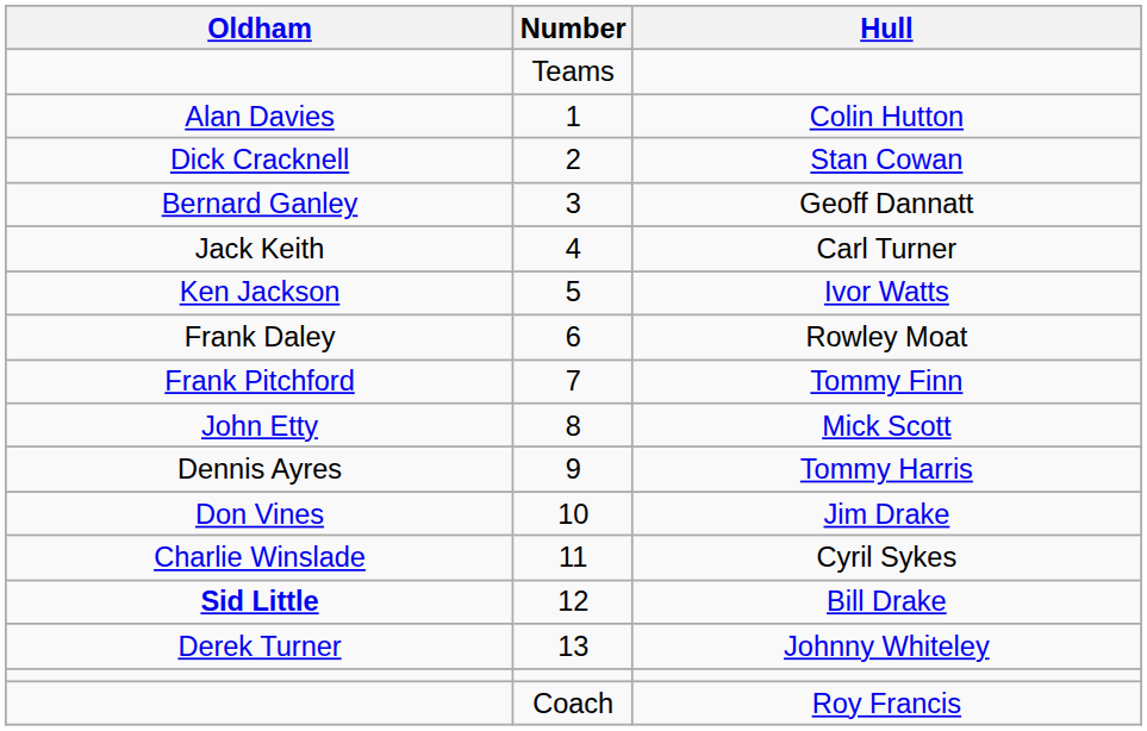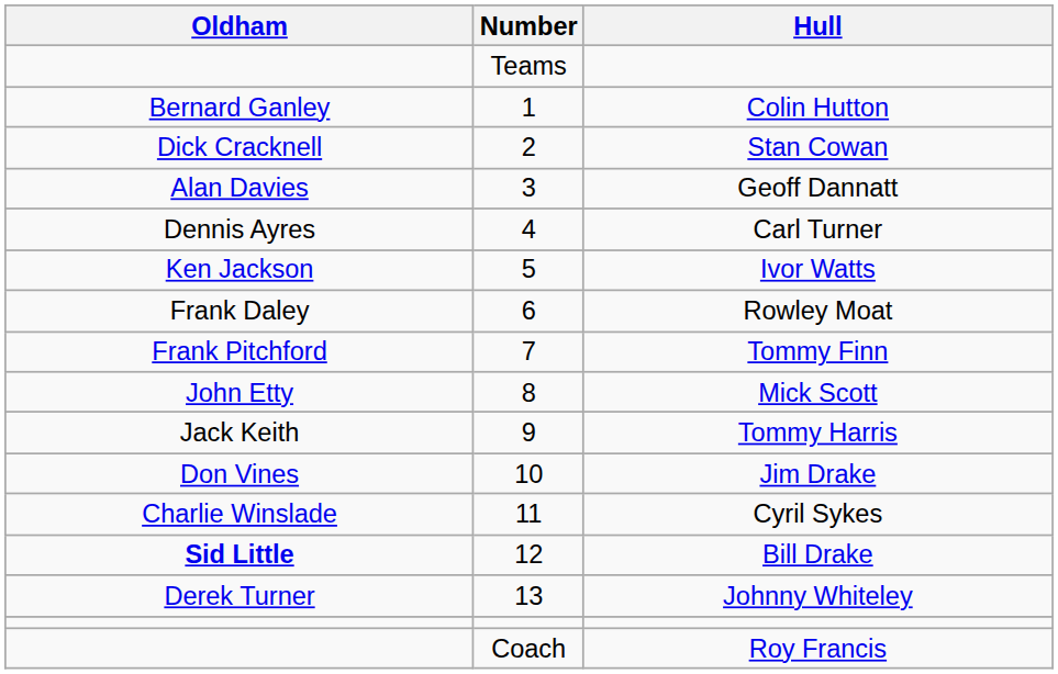Colin Hutton | Oldham: Alan Davies -> Bernard Ganley
Geoff Dannatt | Oldham: Bernard Ganley -> Alan Davies
Carl Turner | Oldham: Jack Keith -> Dennis Ayres
Tommy Harris | Oldham: Dennis Ayres -> Jack Keith
